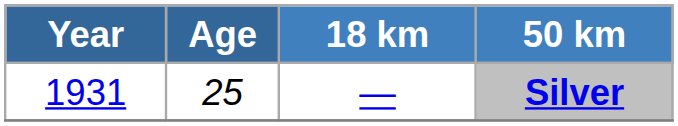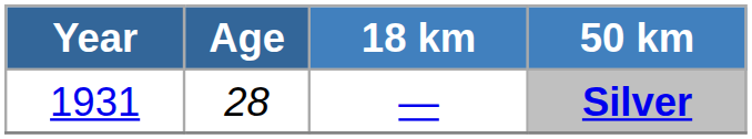Silver | Age: 25 -> 28
